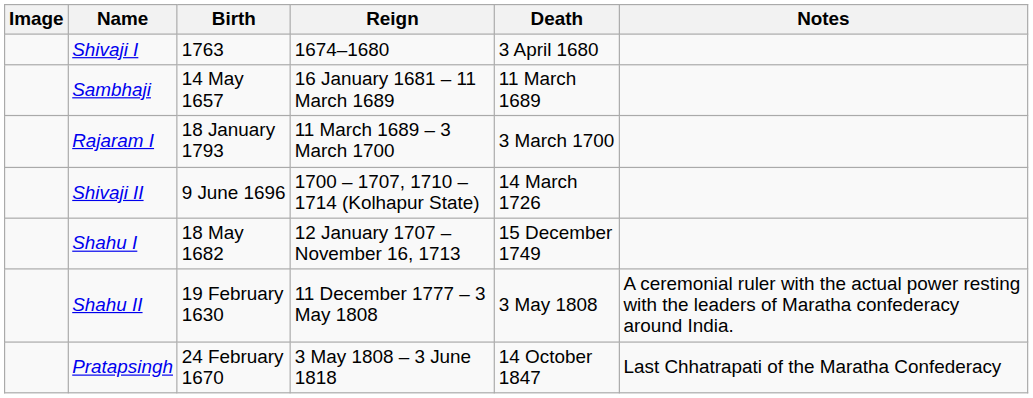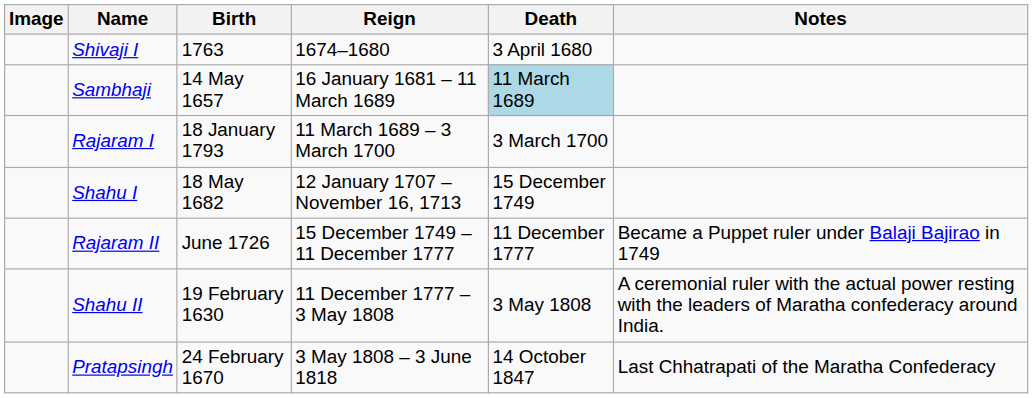Sambhaji | Death: no background -> lightblue background
- row: Shivaji II | 9 June 1696 | 1700 – 1707, 1710 – 1714 (Kolhapur State) | 14 March 1726
+ row: Rajaram II | June 1726 | 15 December 1749 – 11 December 1777 | 11 December 1777 | Became a Puppet ruler under Balaji Bajirao in 1749
